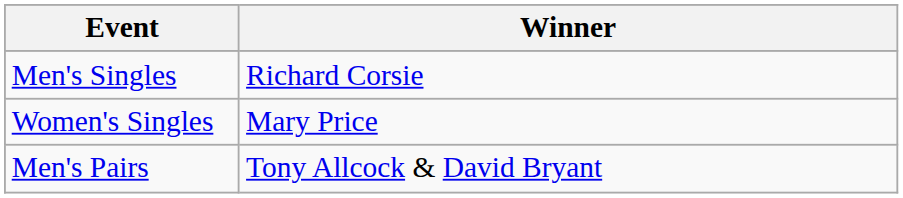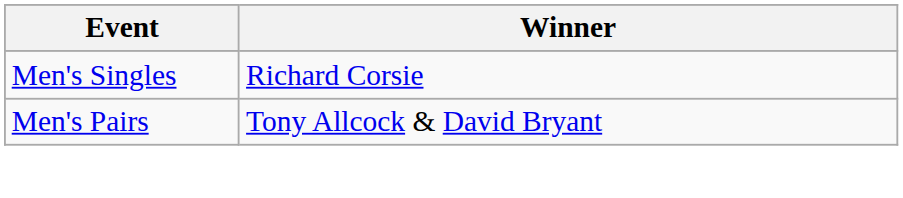- row: Women's Singles | Mary Price
